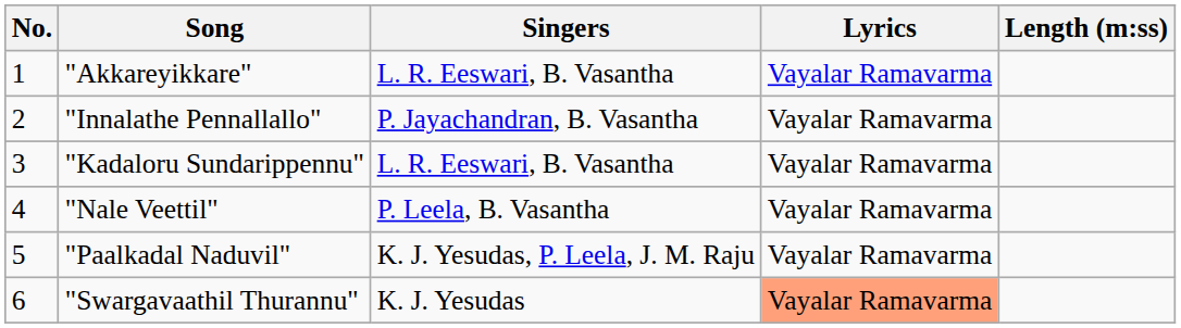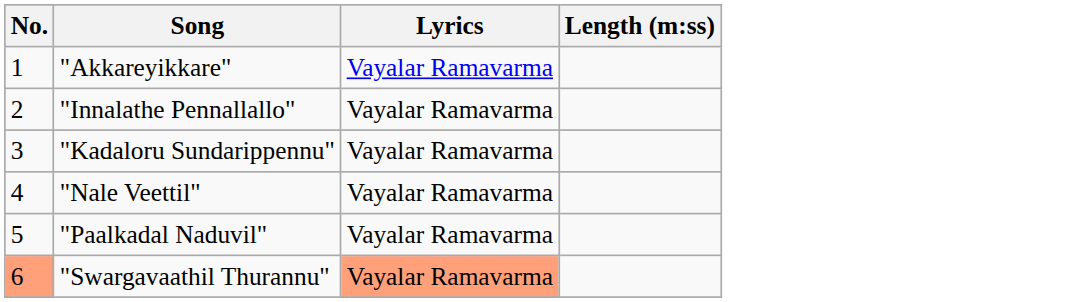- column: Singers | L. R. Eeswari, B. Vasantha | P. Jayachandran, B. Vasantha | L. R. Eeswari, B. Vasantha | P. Leela, B. Vasantha | K. J. Yesudas, P. Leela, J. M. Raju | K. J. Yesudas
"Swargavaathil Thurannu" | No.: no background -> lightsalmon background
